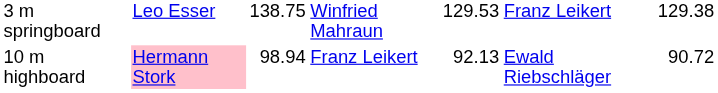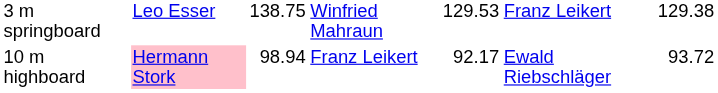10 m highboard | column 5: 92.13 -> 92.17
10 m highboard | column 7: 90.72 -> 93.72
